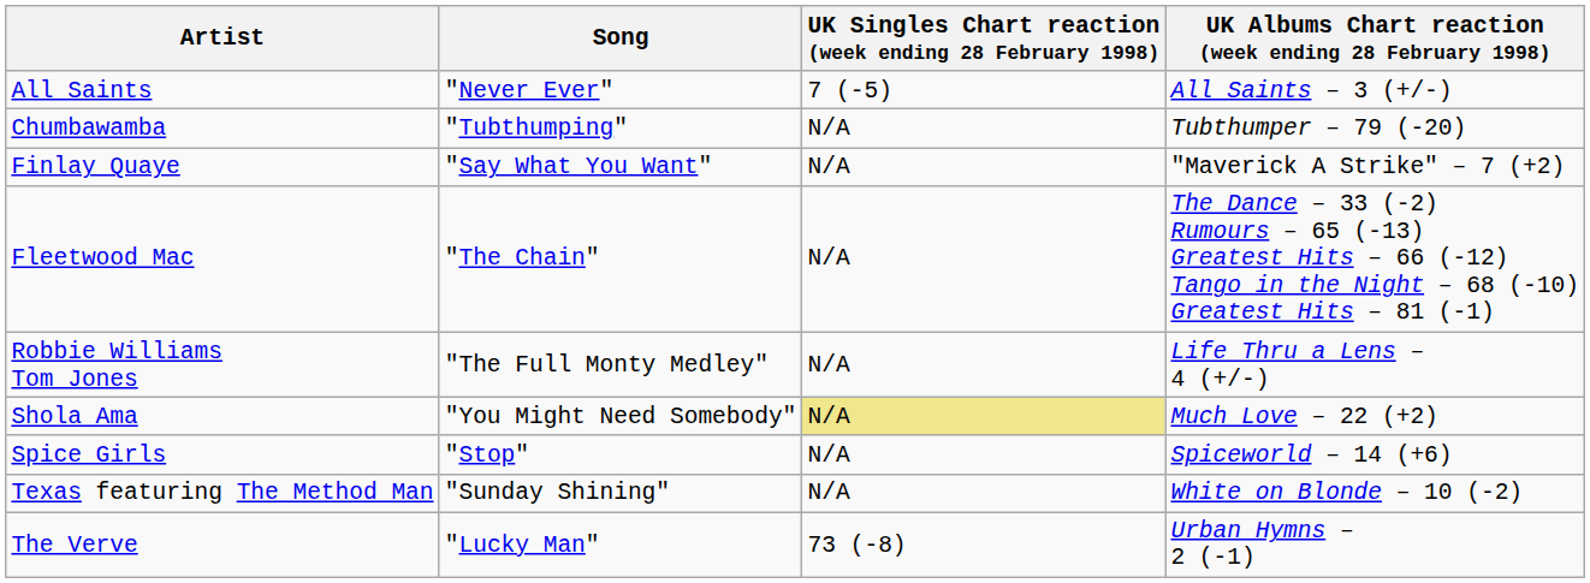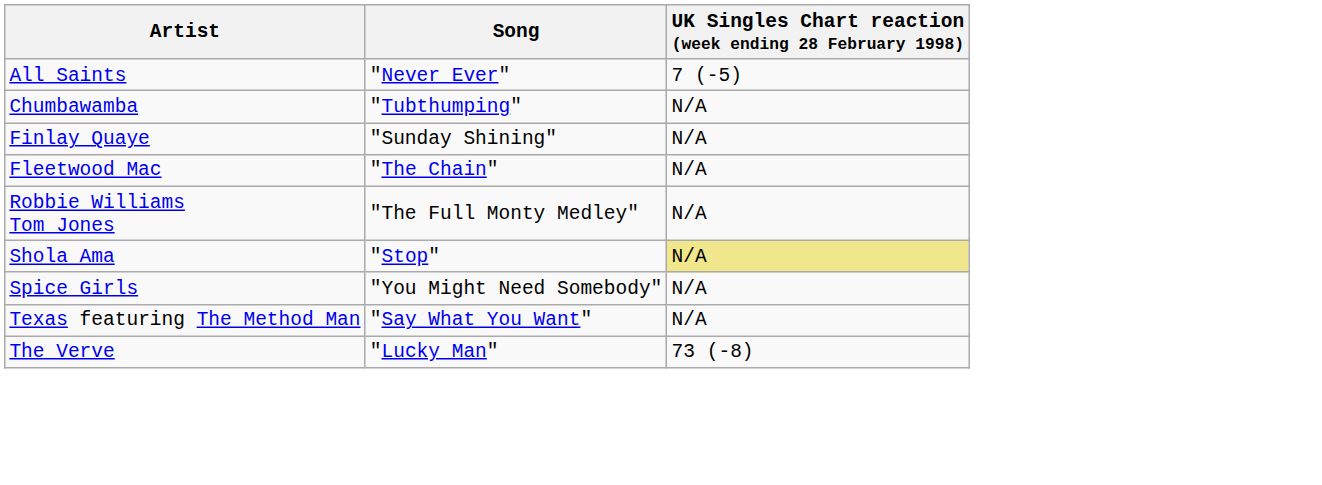- column: UK Albums Chart reaction (week ending 28 February 1998) | All Saints – 3 (+/-) | Tubthumper – 79 (-20) | "Maverick A Strike" – 7 (+2) | The Dance – 33 (-2) Rumours – 65 (-13) Greatest Hits – 66 (-12) Tango in the Night – 68 (-10) Greatest Hits – 81 (-1) | Life Thru a Lens – 4 (+/-) | Much Love – 22 (+2) | Spiceworld – 14 (+6) | White on Blonde – 10 (-2) | Urban Hymns – 2 (-1)
Finlay Quaye | Song: "Say What You Want" -> "Sunday Shining"
Shola Ama | Song: "You Might Need Somebody" -> "Stop"
Spice Girls | Song: "Stop" -> "You Might Need Somebody"
Texas featuring The Method Man | Song: "Sunday Shining" -> "Say What You Want"
